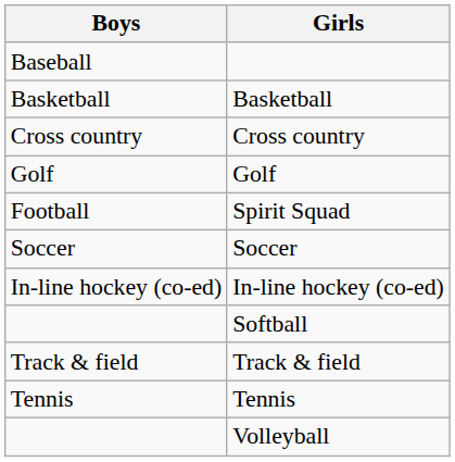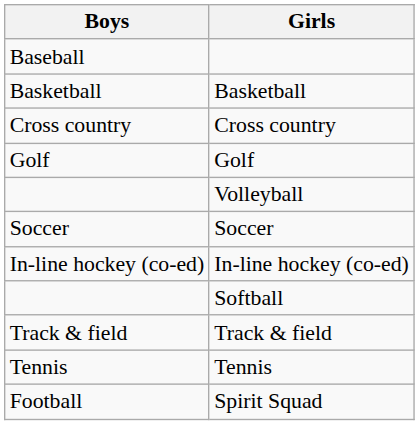rows swapped: Spirit Squad <-> Volleyball
